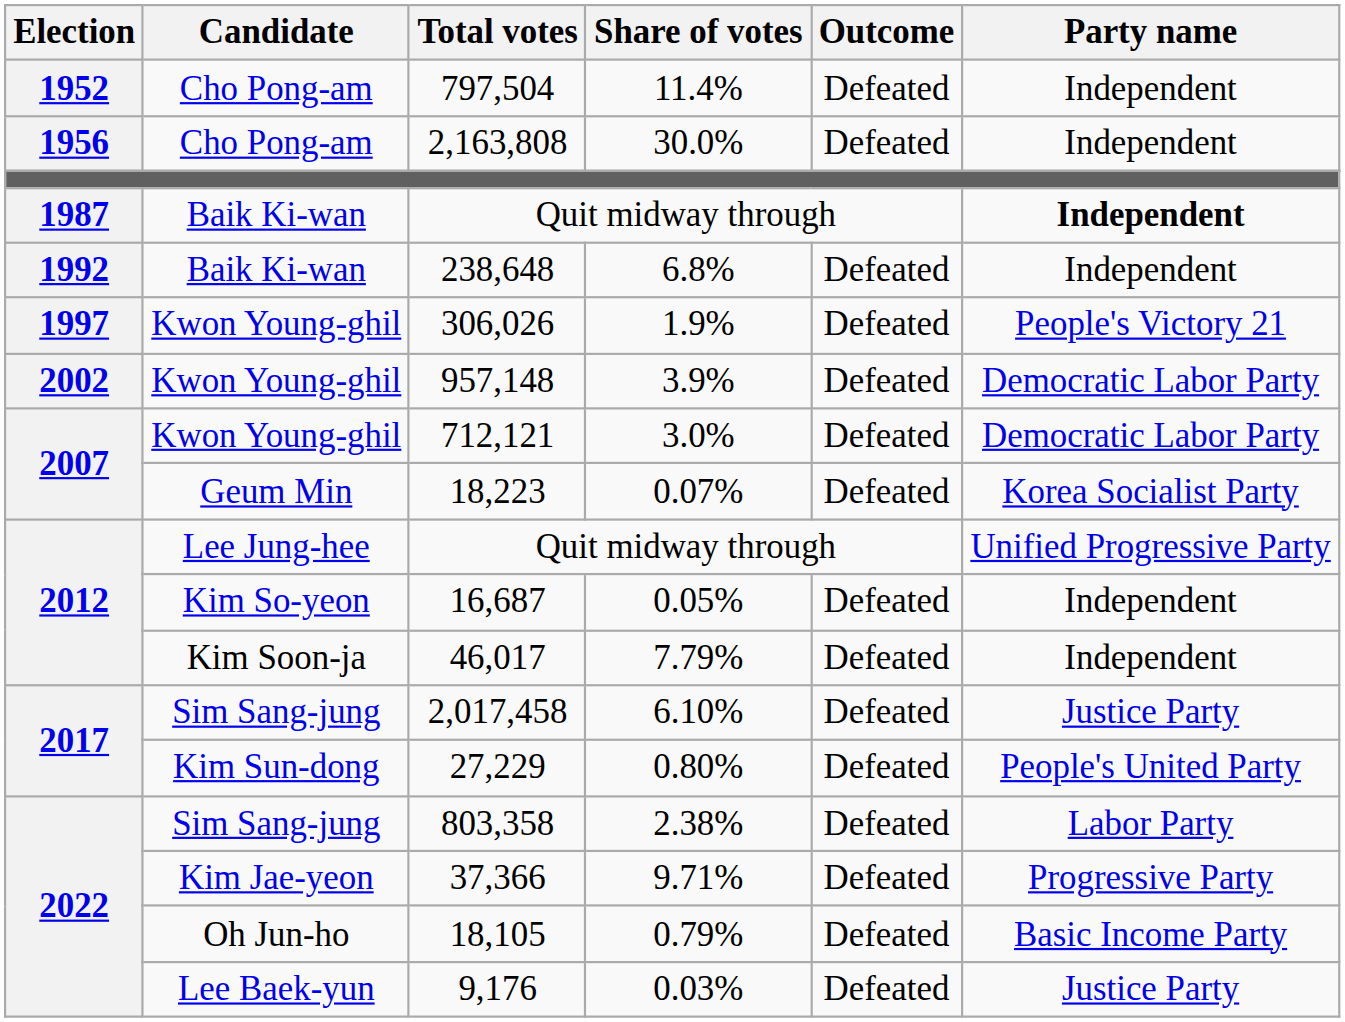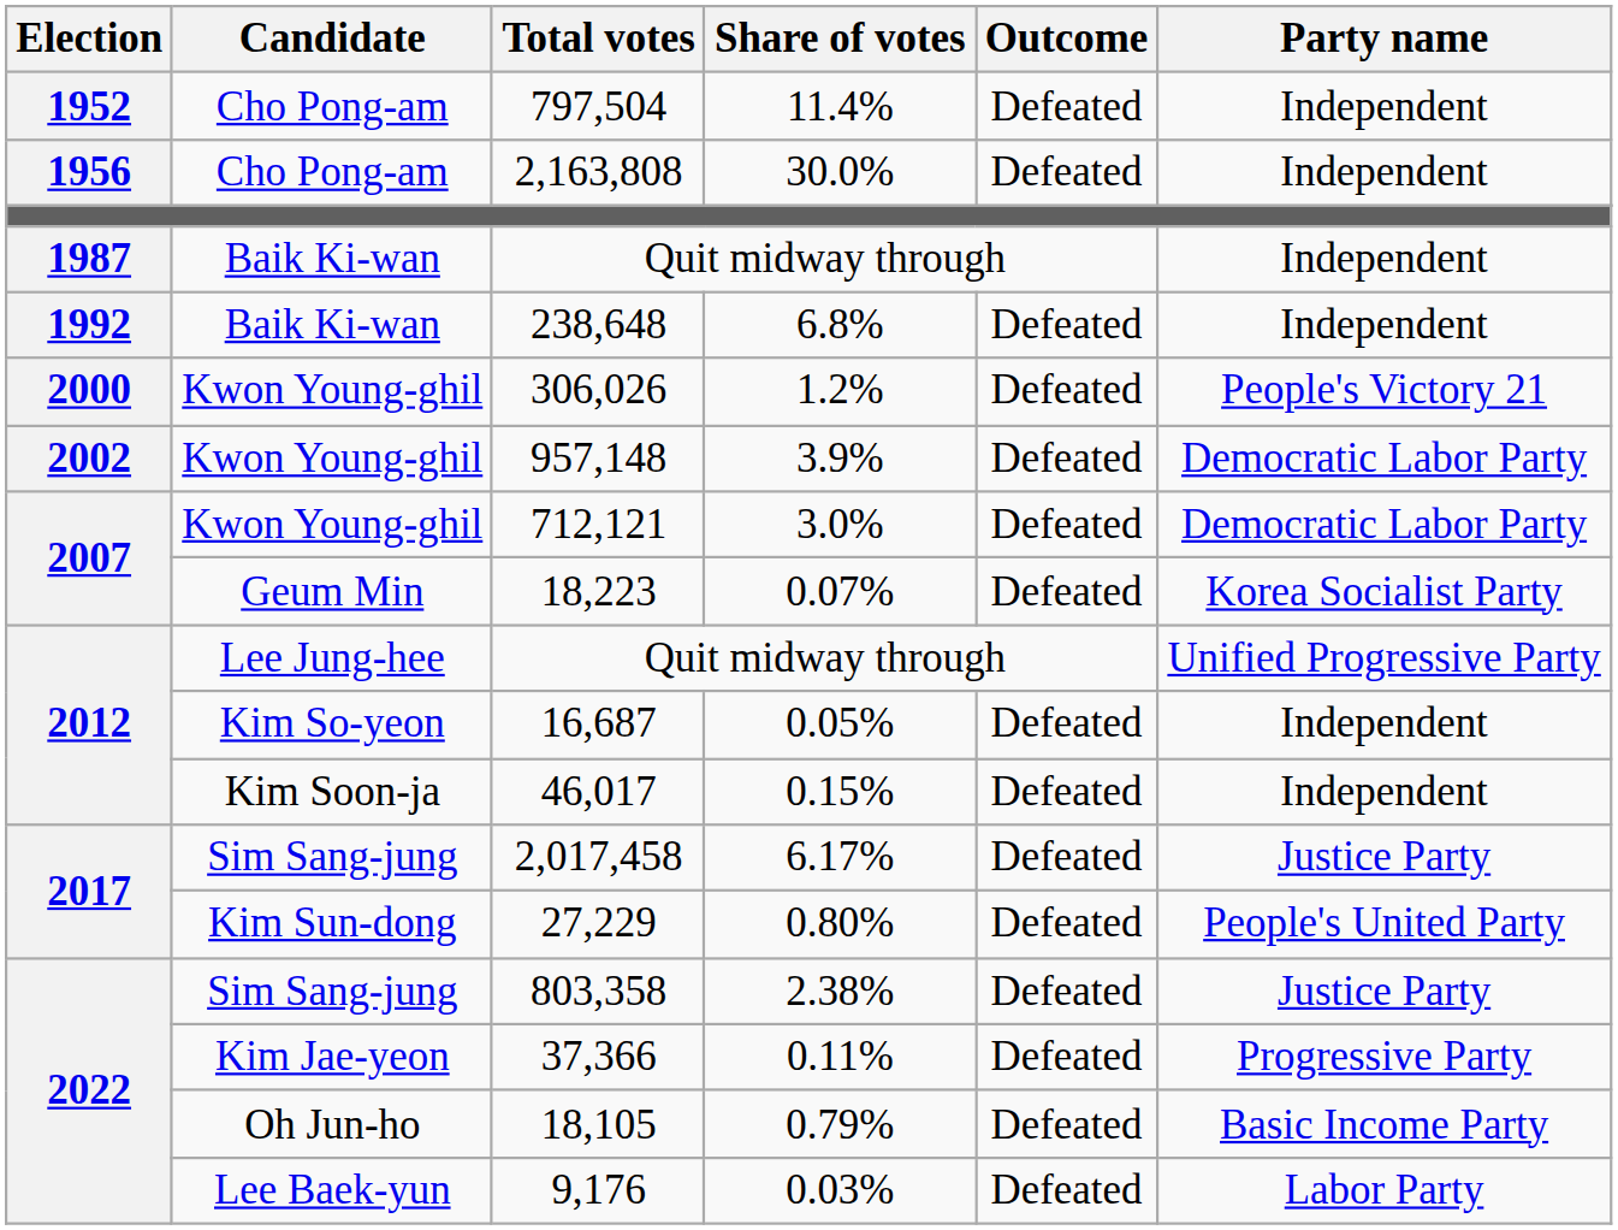Baik Ki-wan / Quit midway through | Party name: bold -> normal
306,026 | Election: 1997 -> 2000
306,026 | Share of votes: 1.9% -> 1.2%
46,017 | Share of votes: 7.79% -> 0.15%
2,017,458 | Share of votes: 6.10% -> 6.17%
803,358 | Party name: Labor Party -> Justice Party
37,366 | Share of votes: 9.71% -> 0.11%
9,176 | Party name: Justice Party -> Labor Party
